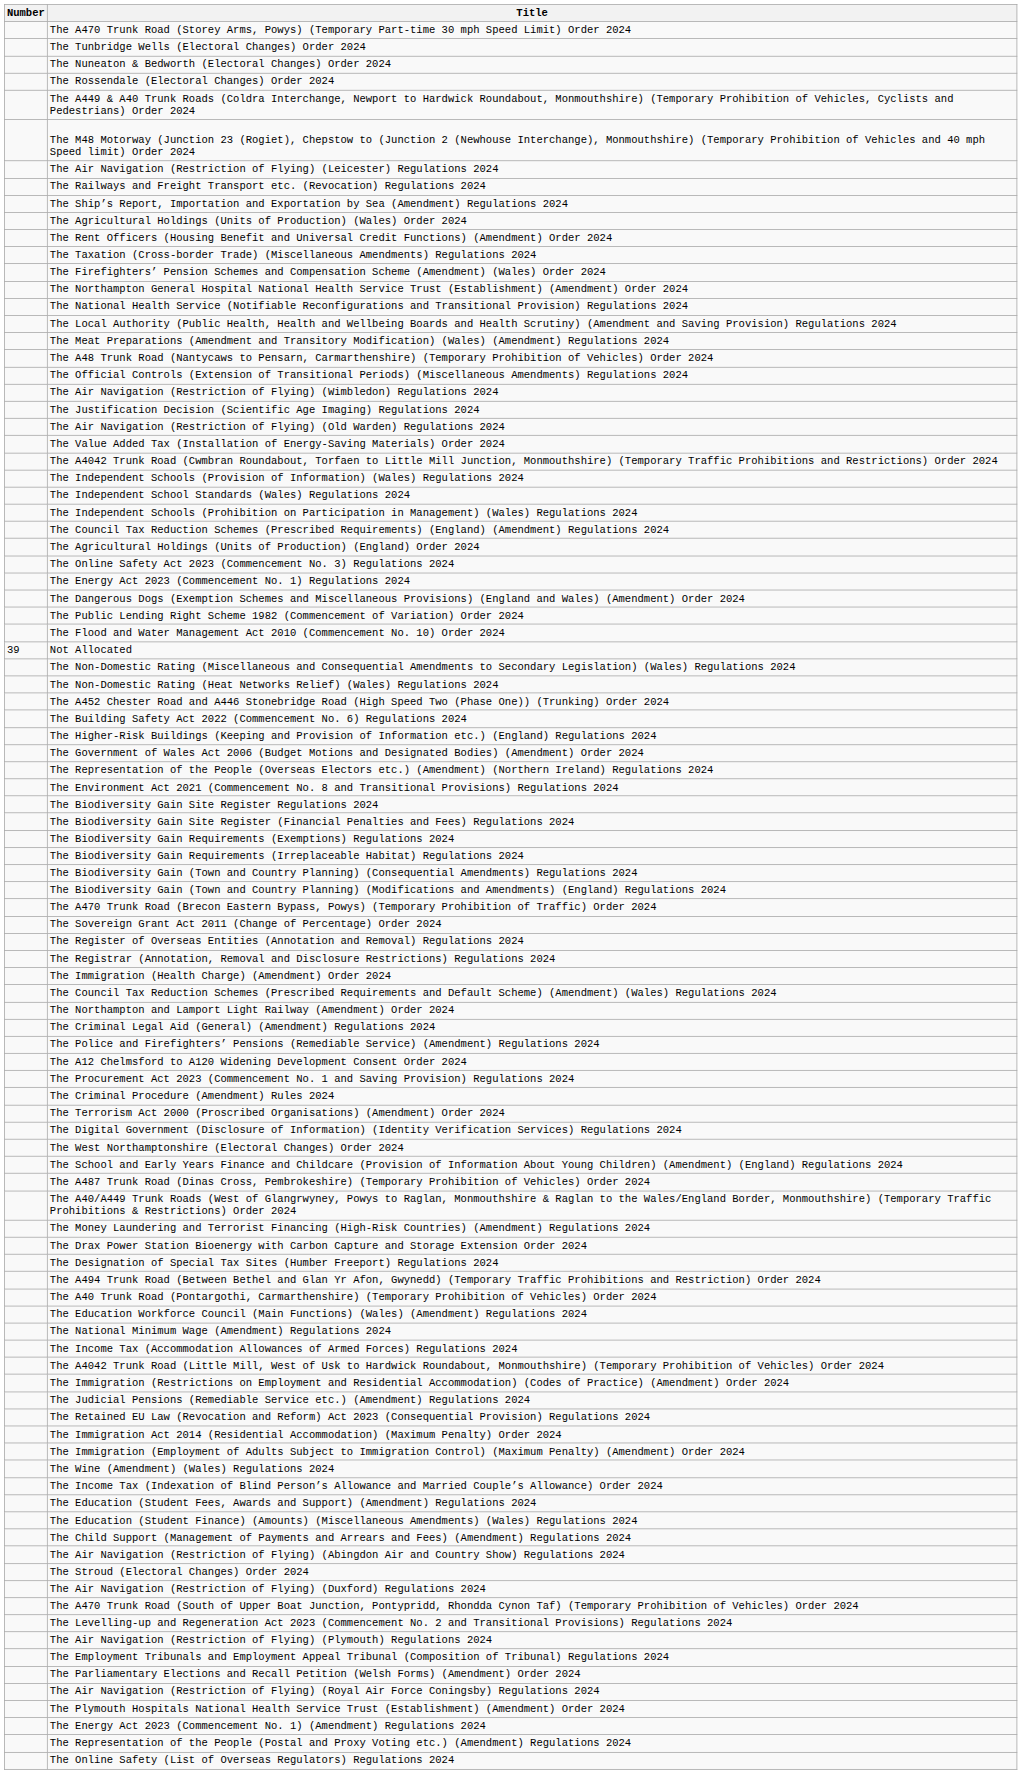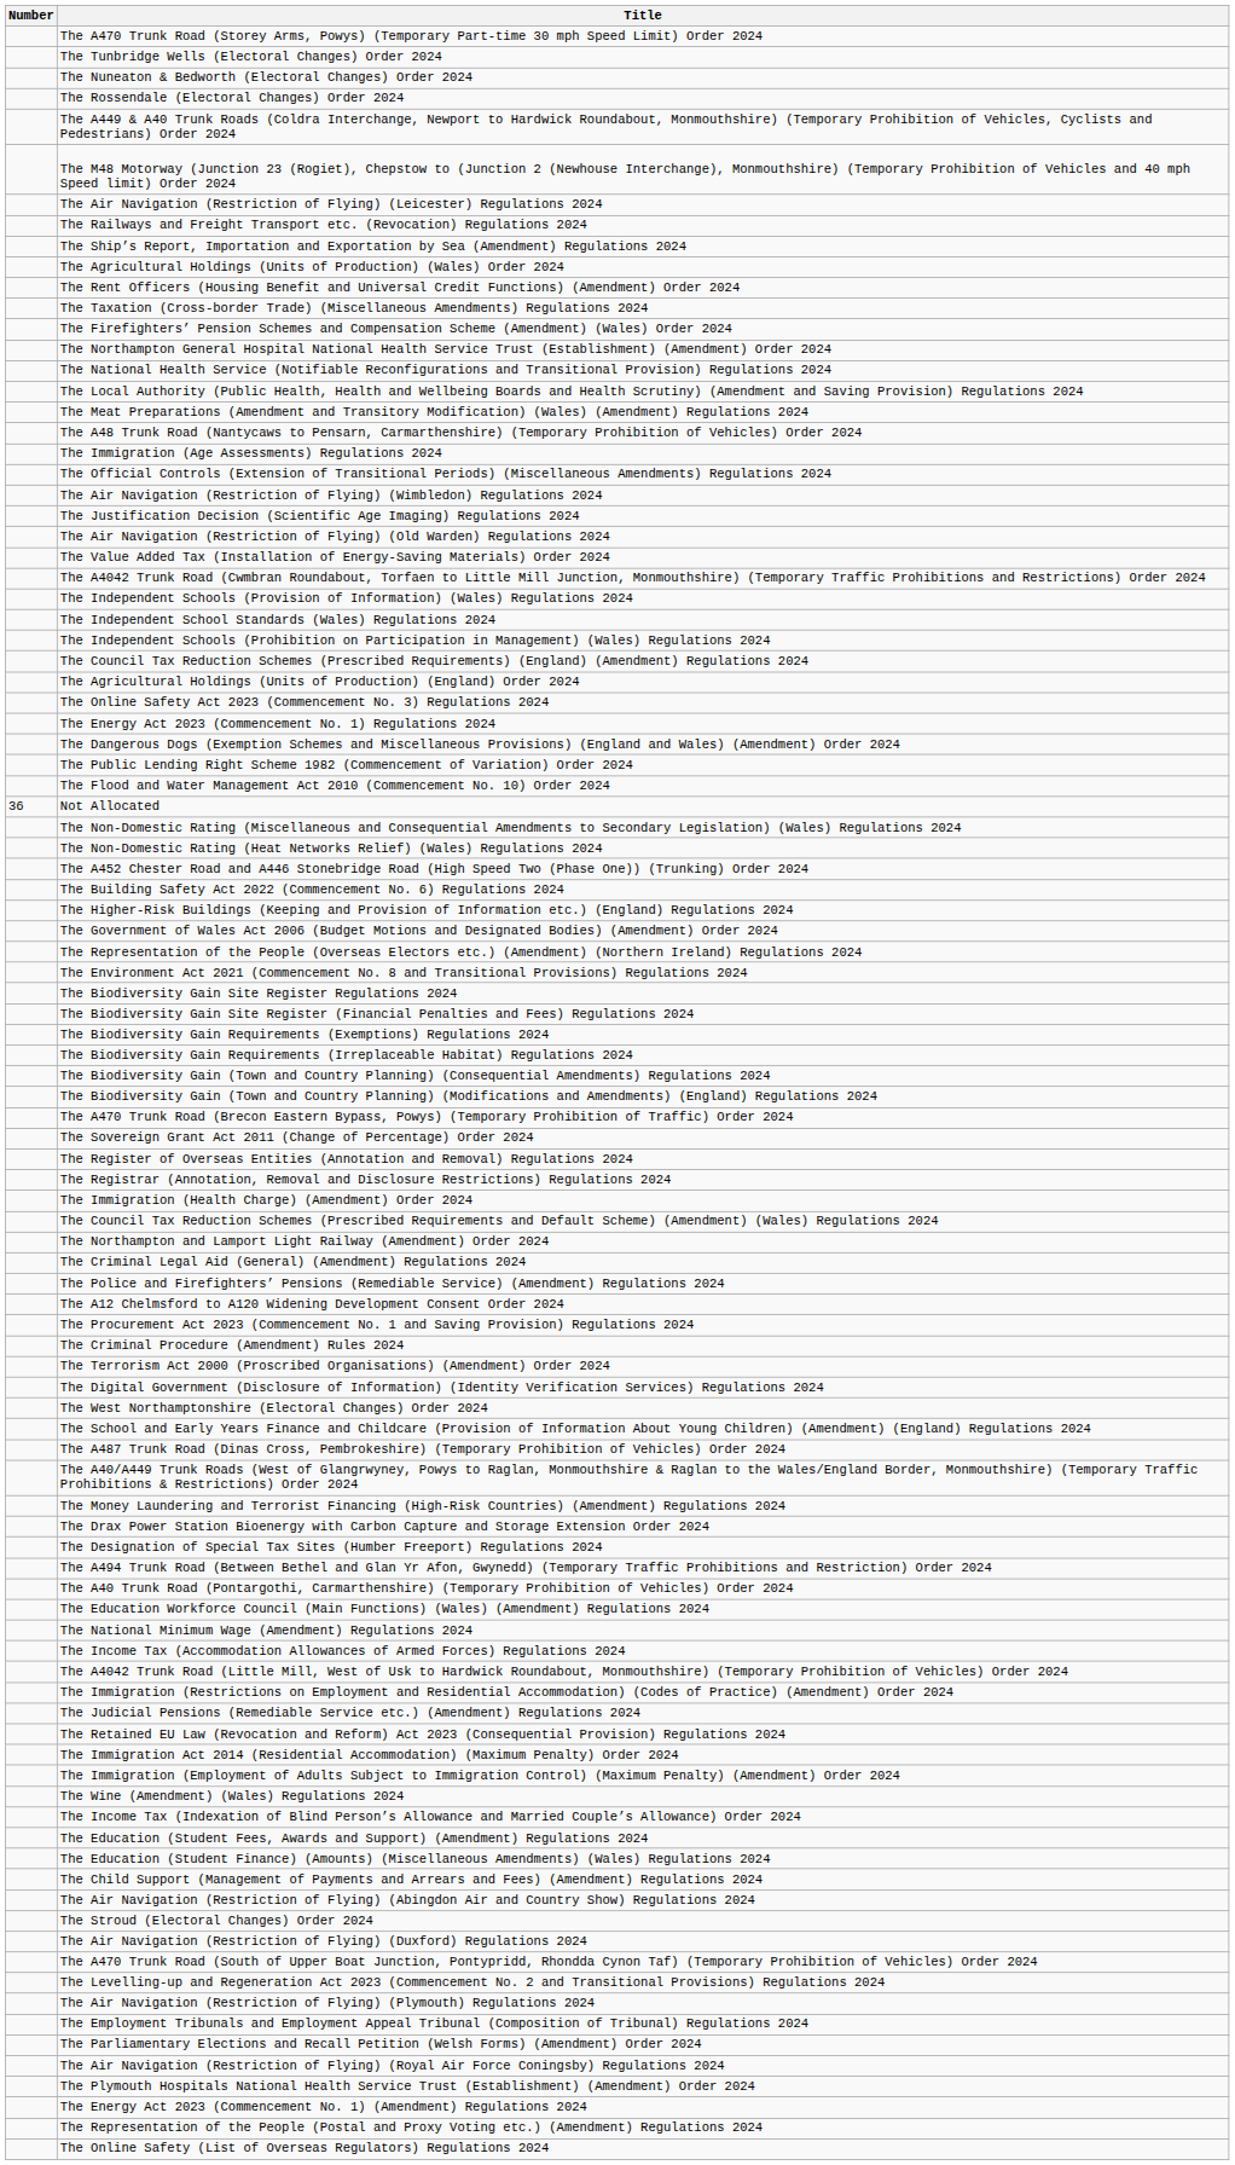+ row: The Immigration (Age Assessments) Regulations 2024
Not Allocated | Number: 39 -> 36
